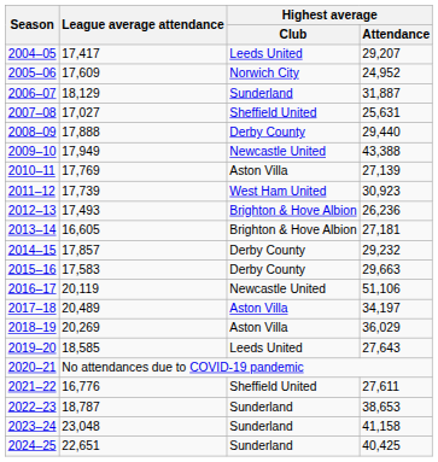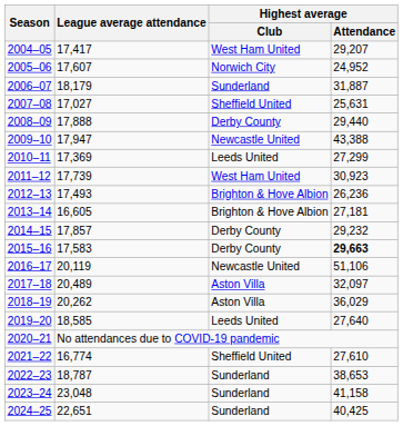2004–05 | Highest average / Club: Leeds United -> West Ham United
2005–06 | League average attendance: 17,609 -> 17,607
2006–07 | League average attendance: 18,129 -> 18,179
2009–10 | League average attendance: 17,949 -> 17,947
2010–11 | League average attendance: 17,769 -> 17,369
2010–11 | Highest average / Club: Aston Villa -> Leeds United
2010–11 | Highest average / Attendance: 27,139 -> 27,299
2015–16 | Highest average / Attendance: normal -> bold
2017–18 | Highest average / Attendance: 34,197 -> 32,097
2018–19 | League average attendance: 20,269 -> 20,262
2019–20 | Highest average / Attendance: 27,643 -> 27,640
2021–22 | League average attendance: 16,776 -> 16,774
2021–22 | Highest average / Attendance: 27,611 -> 27,610
